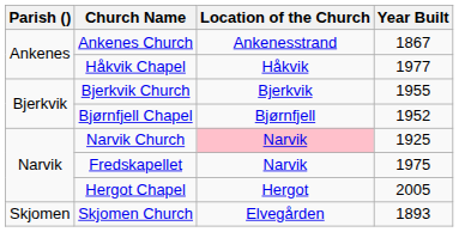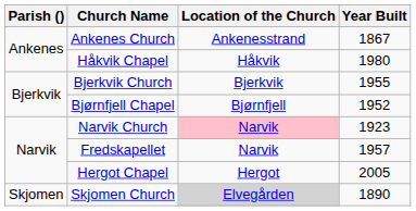Håkvik Chapel | Year Built: 1977 -> 1980
Narvik Church | Year Built: 1925 -> 1923
Fredskapellet | Year Built: 1975 -> 1957
Skjomen Church | Location of the Church: no background -> lightgrey background
Skjomen Church | Year Built: 1893 -> 1890
